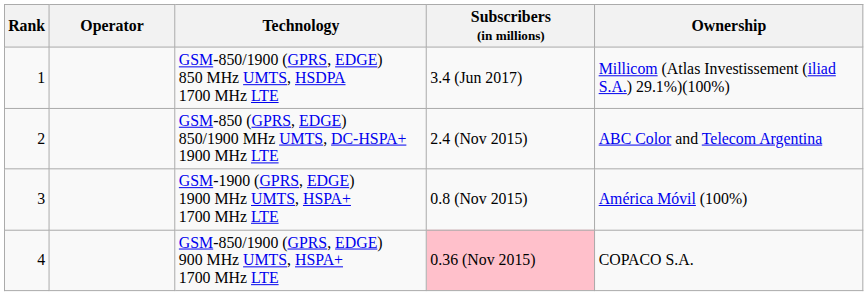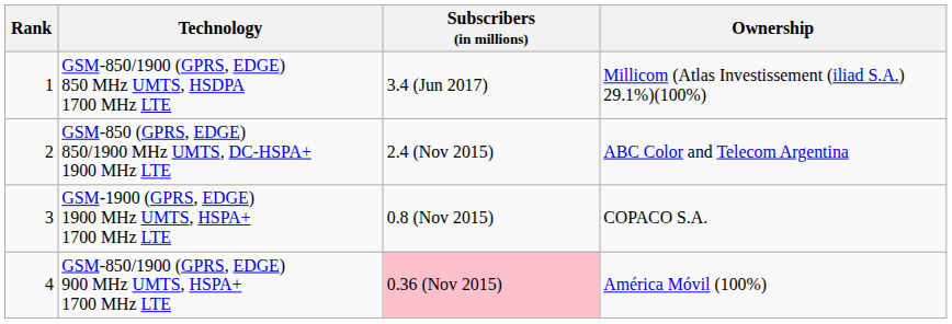- column: Operator
GSM-1900 (GPRS, EDGE) 1900 MHz UMTS, HSPA+ 1700 MHz LTE | Ownership: América Móvil (100%) -> COPACO S.A.
GSM-850/1900 (GPRS, EDGE) 900 MHz UMTS, HSPA+ 1700 MHz LTE | Ownership: COPACO S.A. -> América Móvil (100%)
